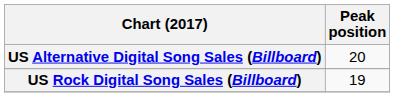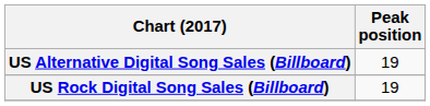US Alternative Digital Song Sales (Billboard) | Peak position: 20 -> 19
